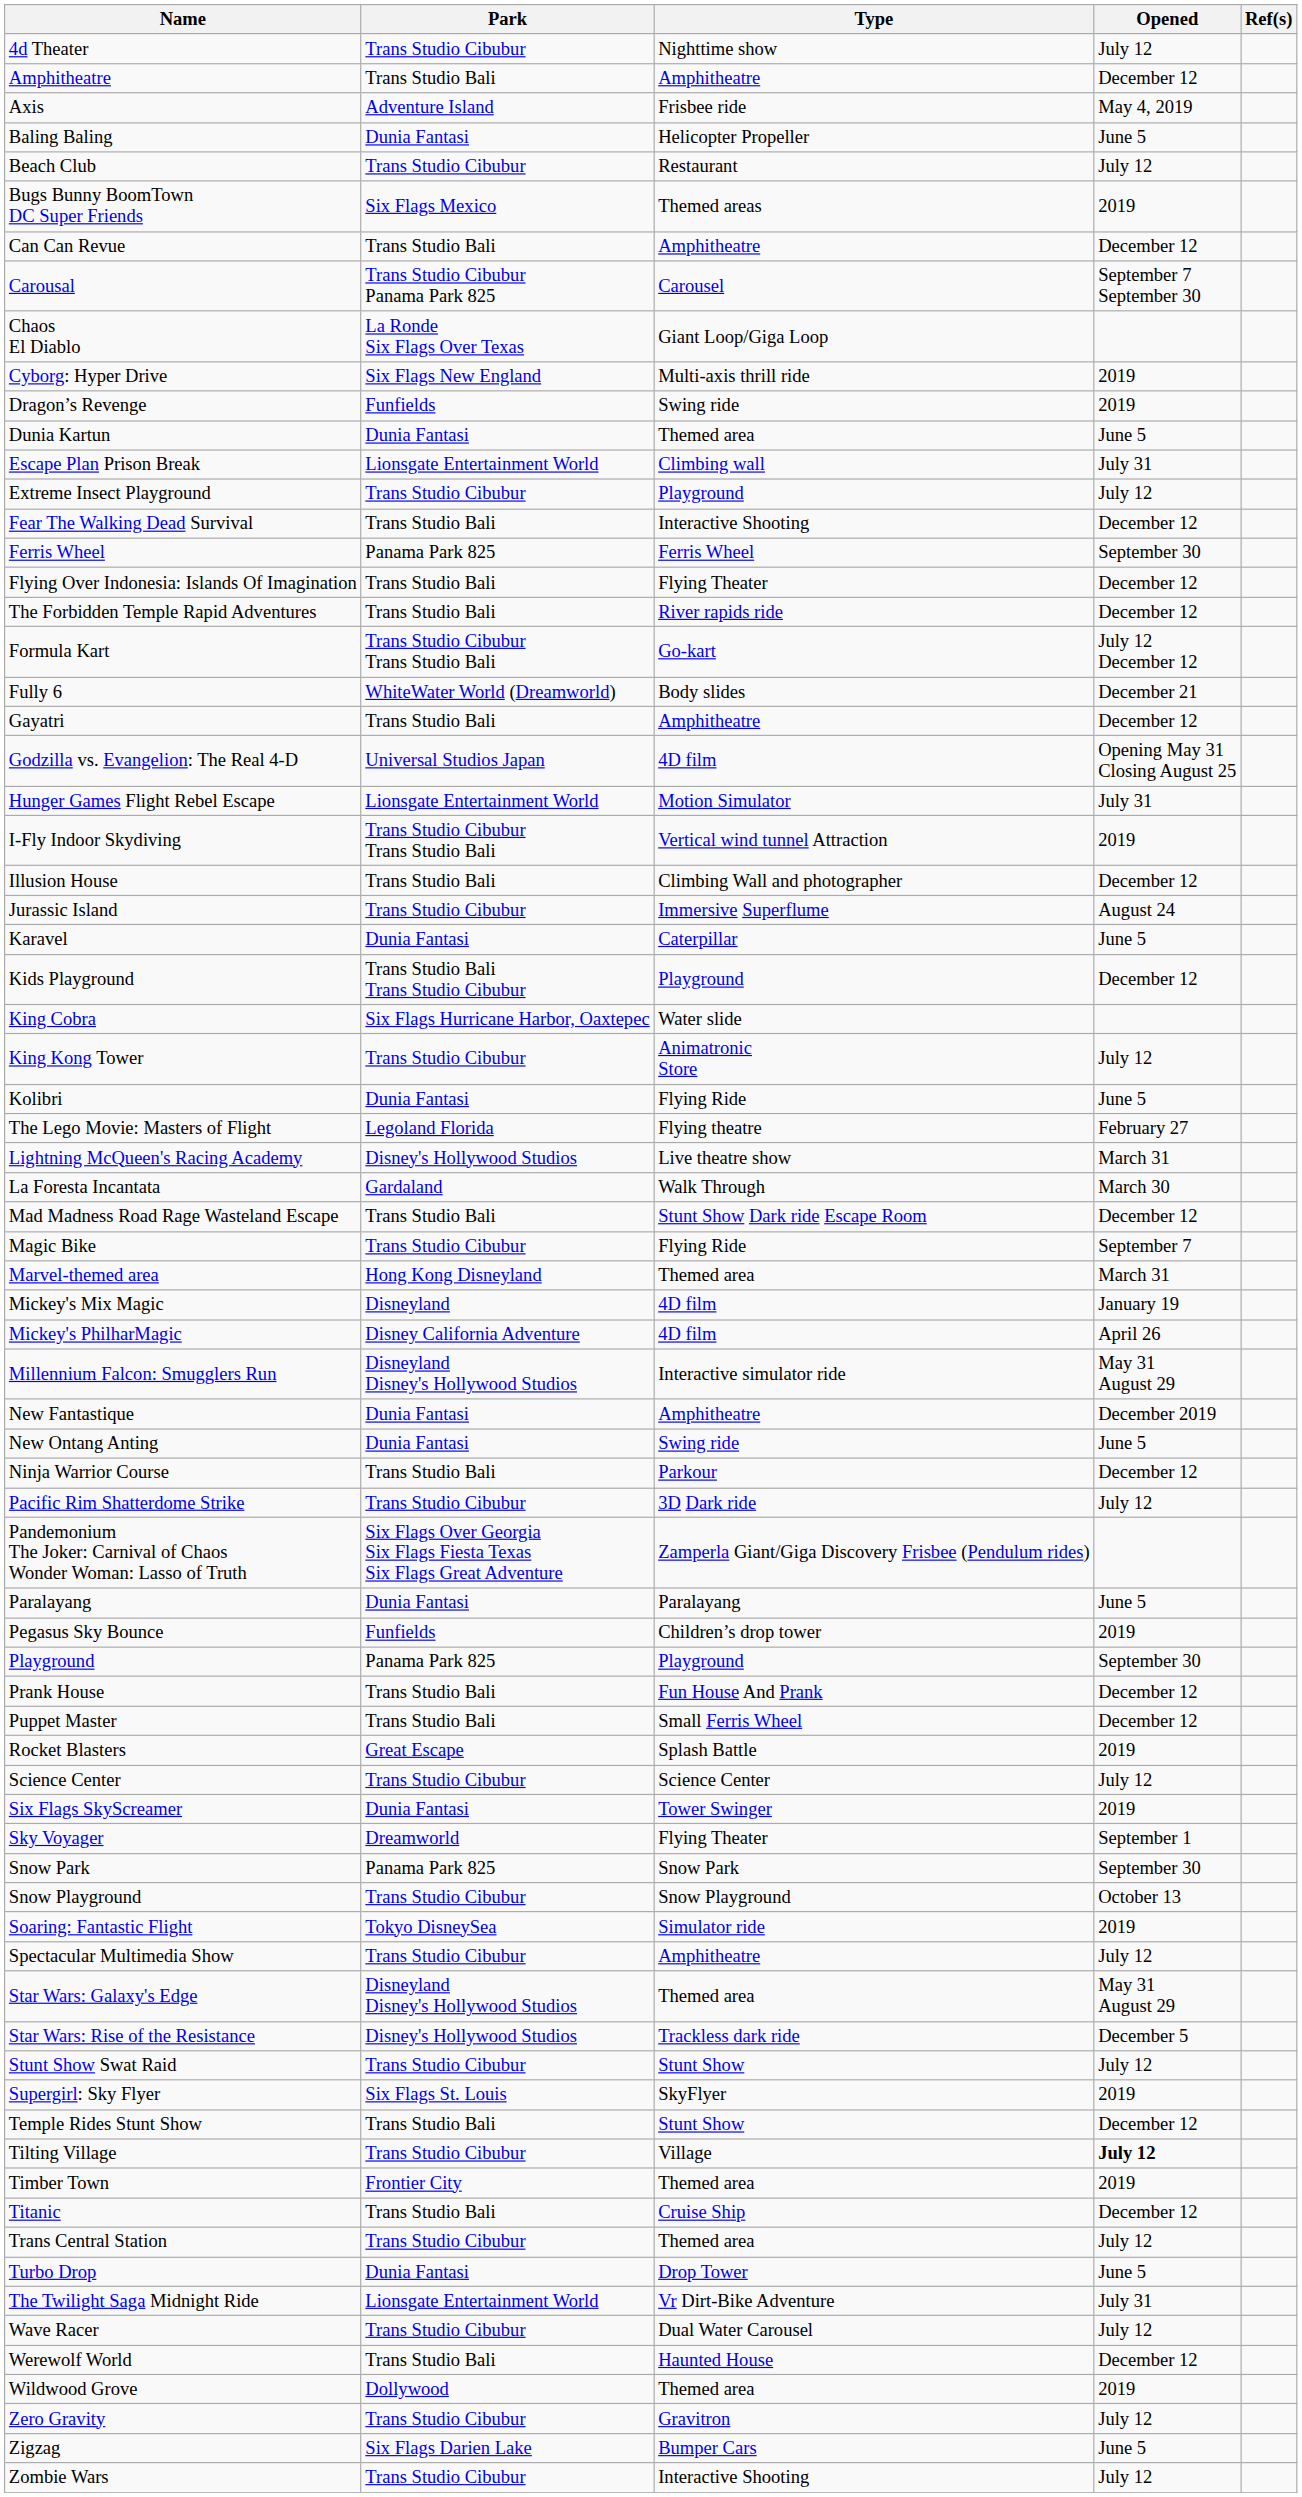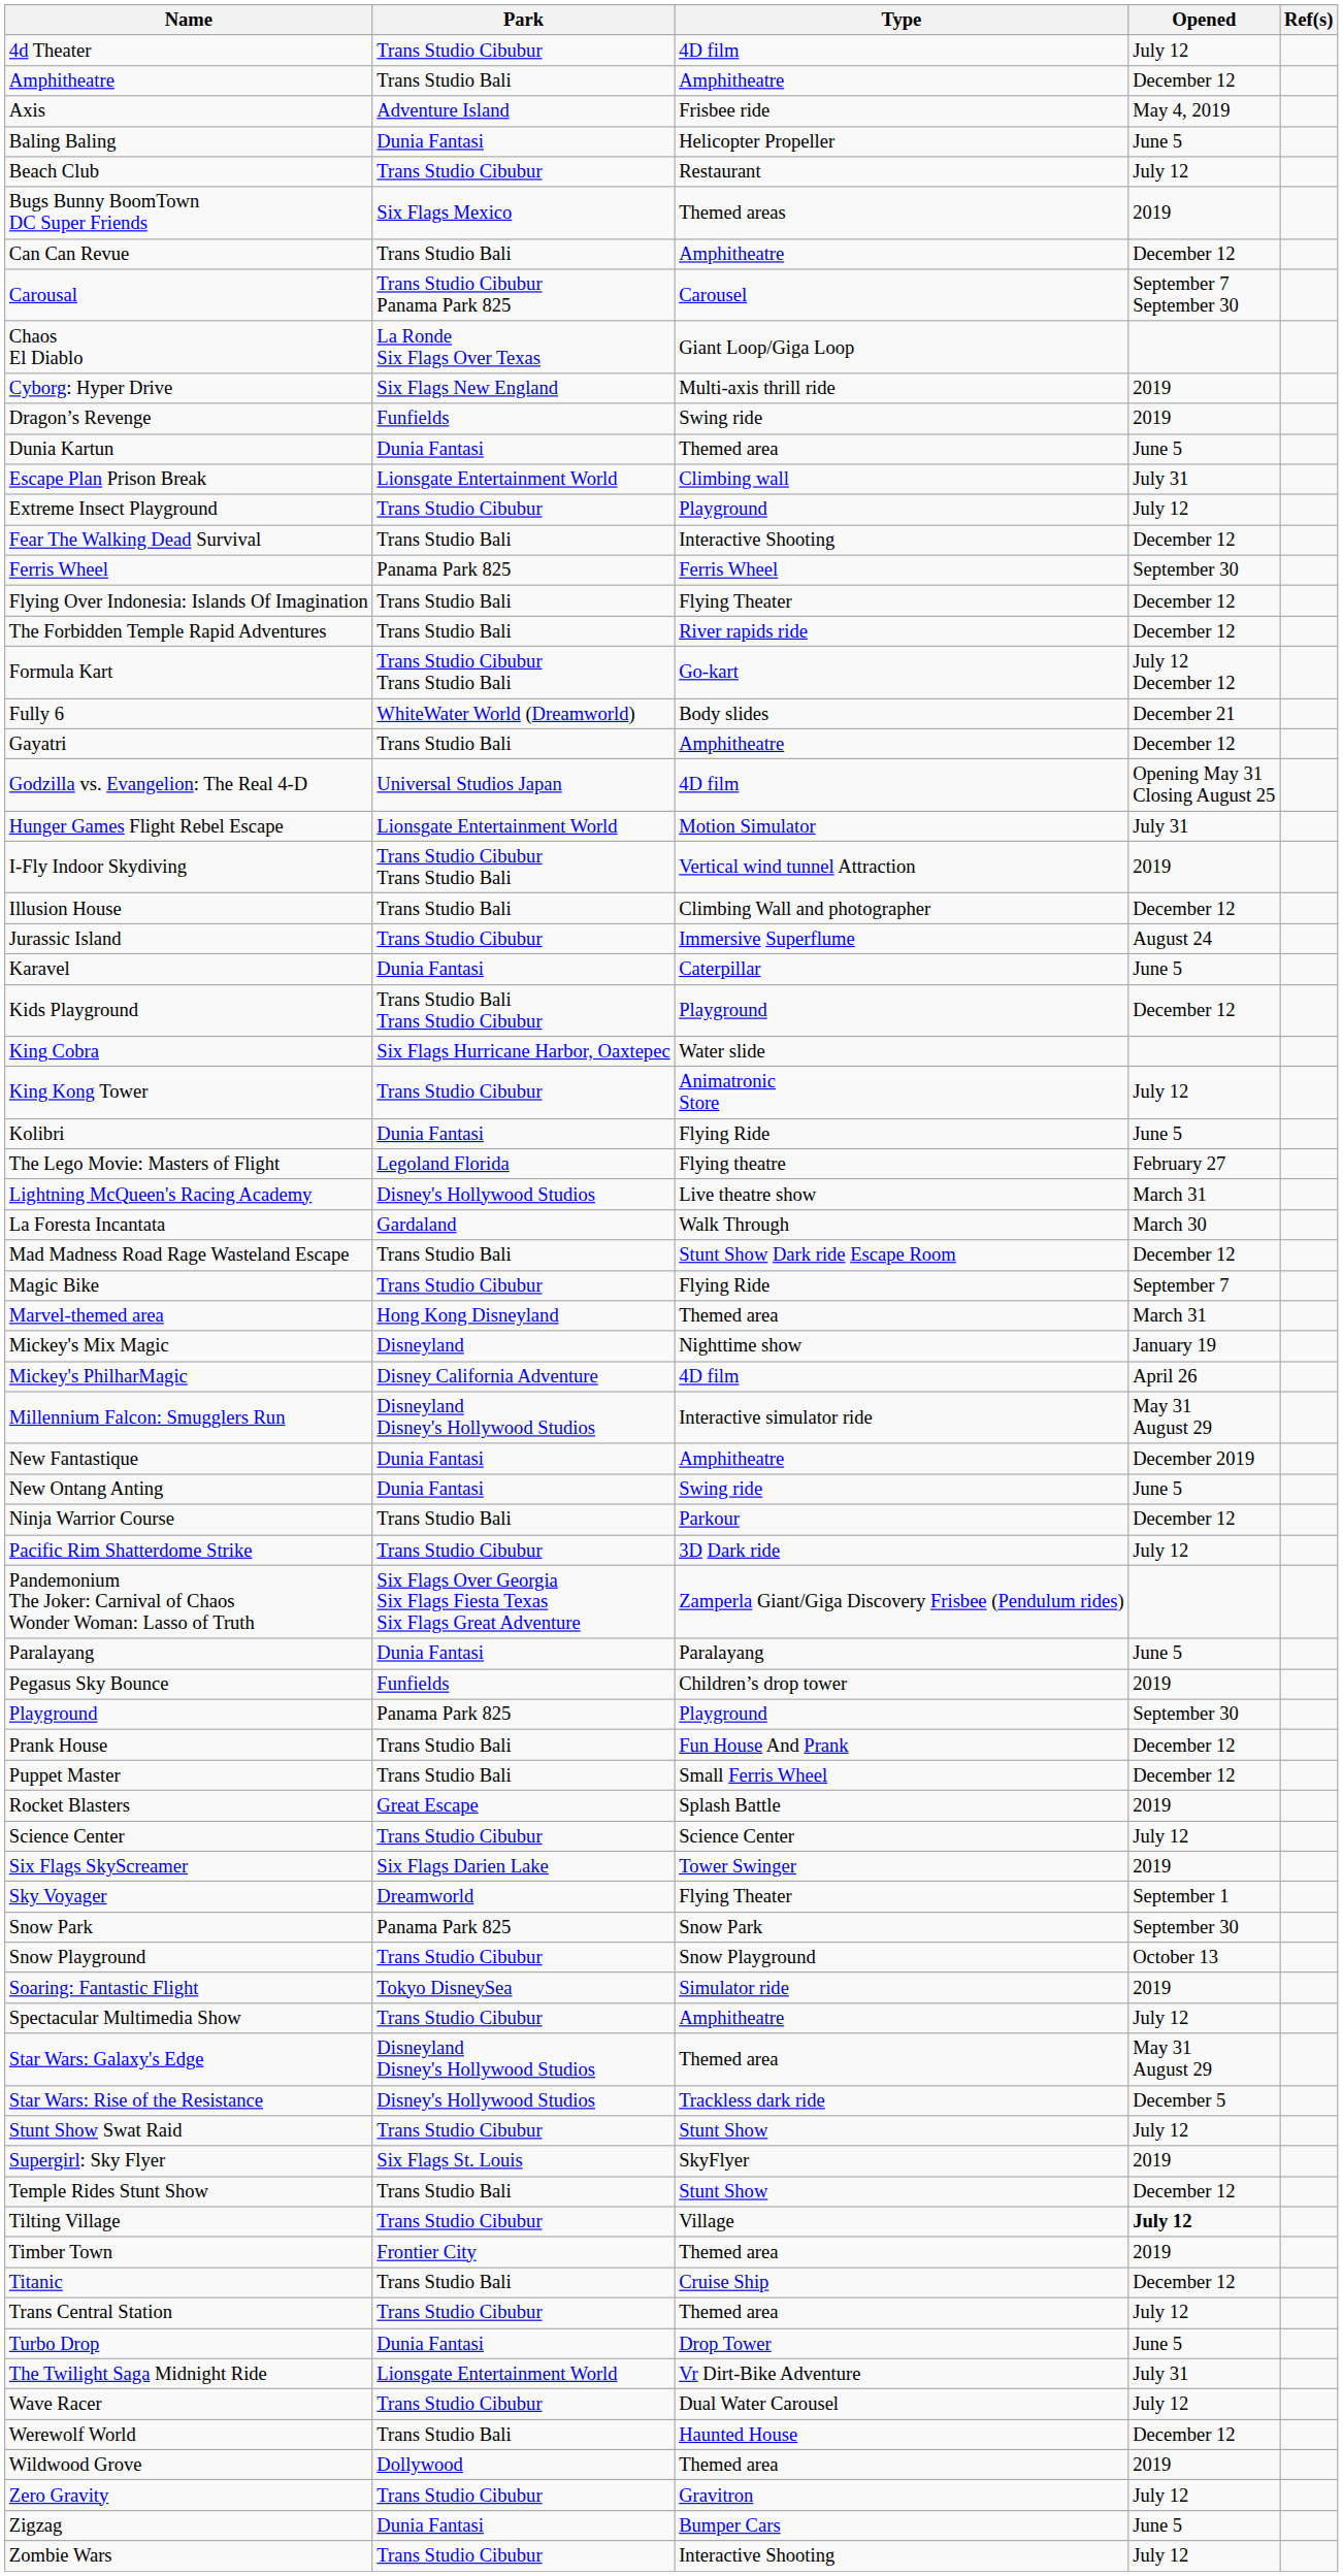4d Theater | Type: Nighttime show -> 4D film
Mickey's Mix Magic | Type: 4D film -> Nighttime show
Six Flags SkyScreamer | Park: Dunia Fantasi -> Six Flags Darien Lake
Zigzag | Park: Six Flags Darien Lake -> Dunia Fantasi
